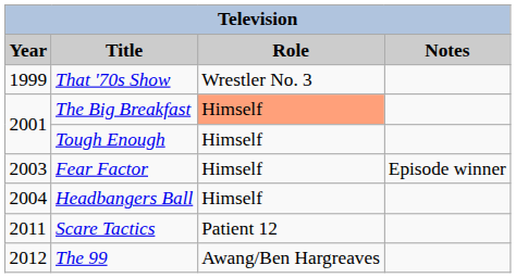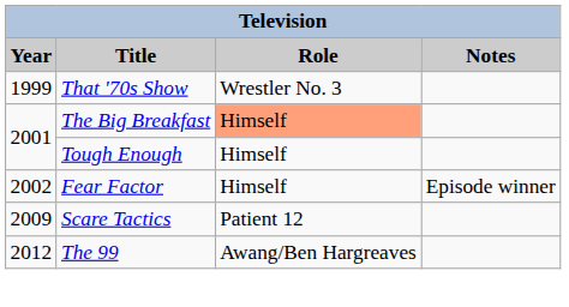Fear Factor | Year: 2003 -> 2002
- row: 2004 | Headbangers Ball | Himself
Scare Tactics | Year: 2011 -> 2009
